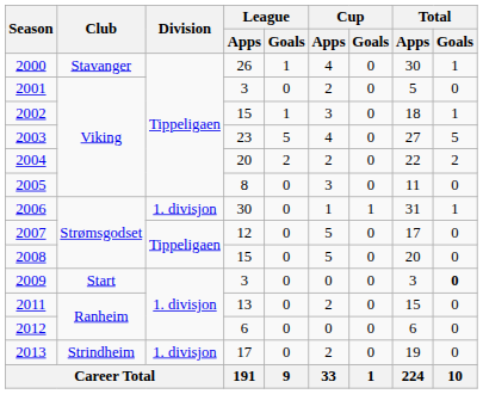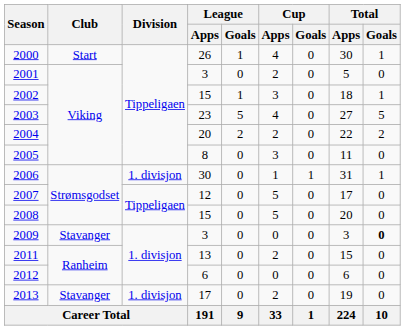2000 | Club: Stavanger -> Start
2009 | Club: Start -> Stavanger
2013 | Club: Strindheim -> Stavanger
